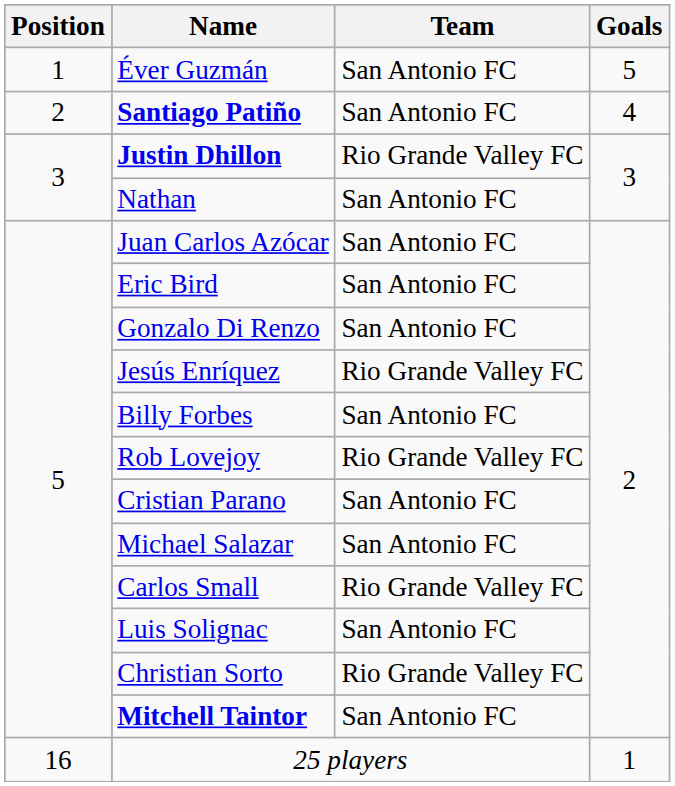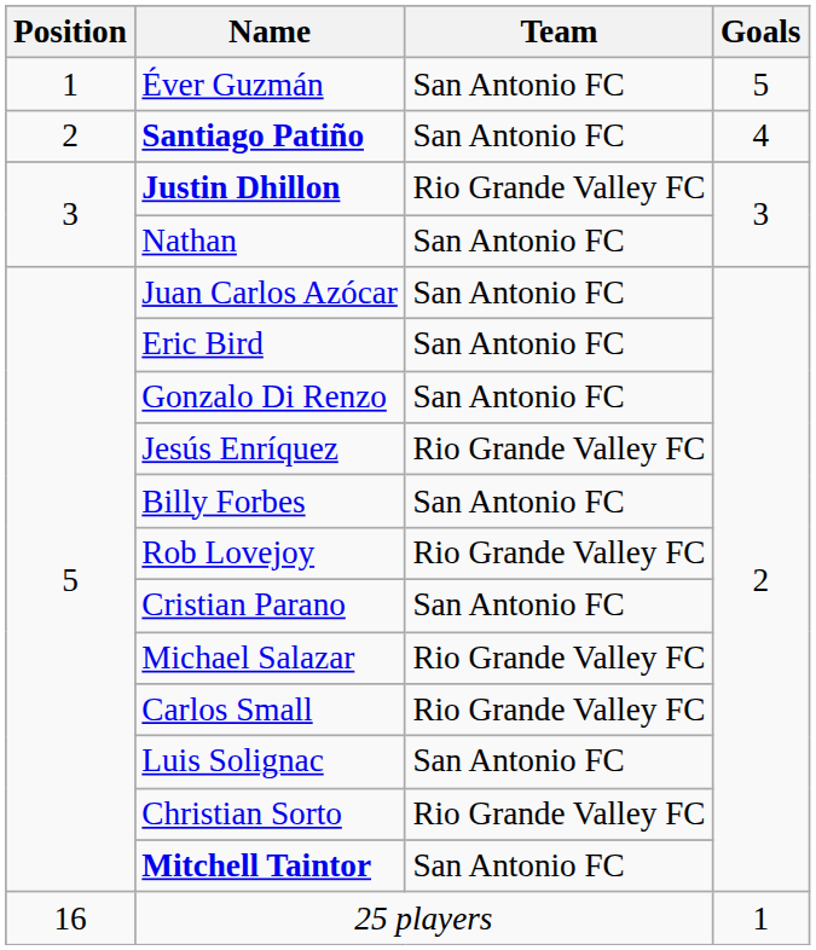Michael Salazar | Team: San Antonio FC -> Rio Grande Valley FC
